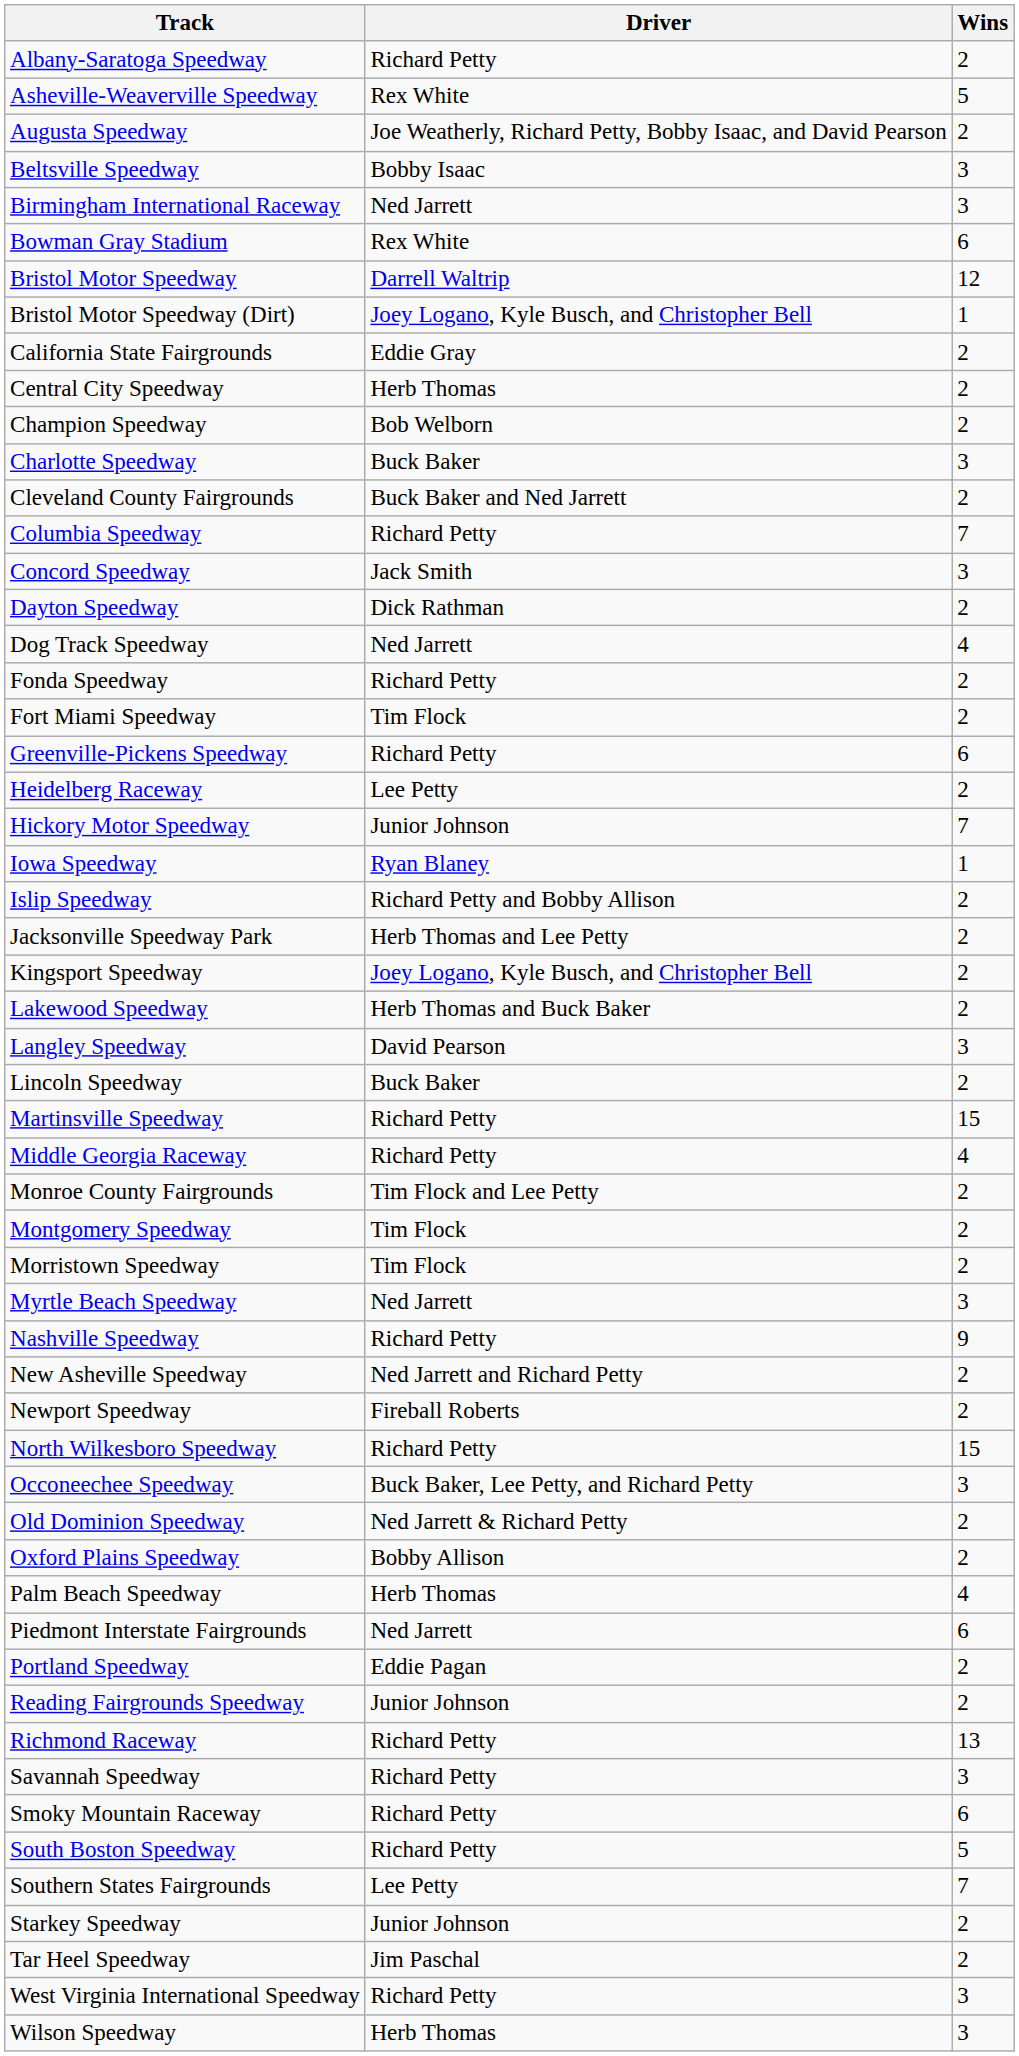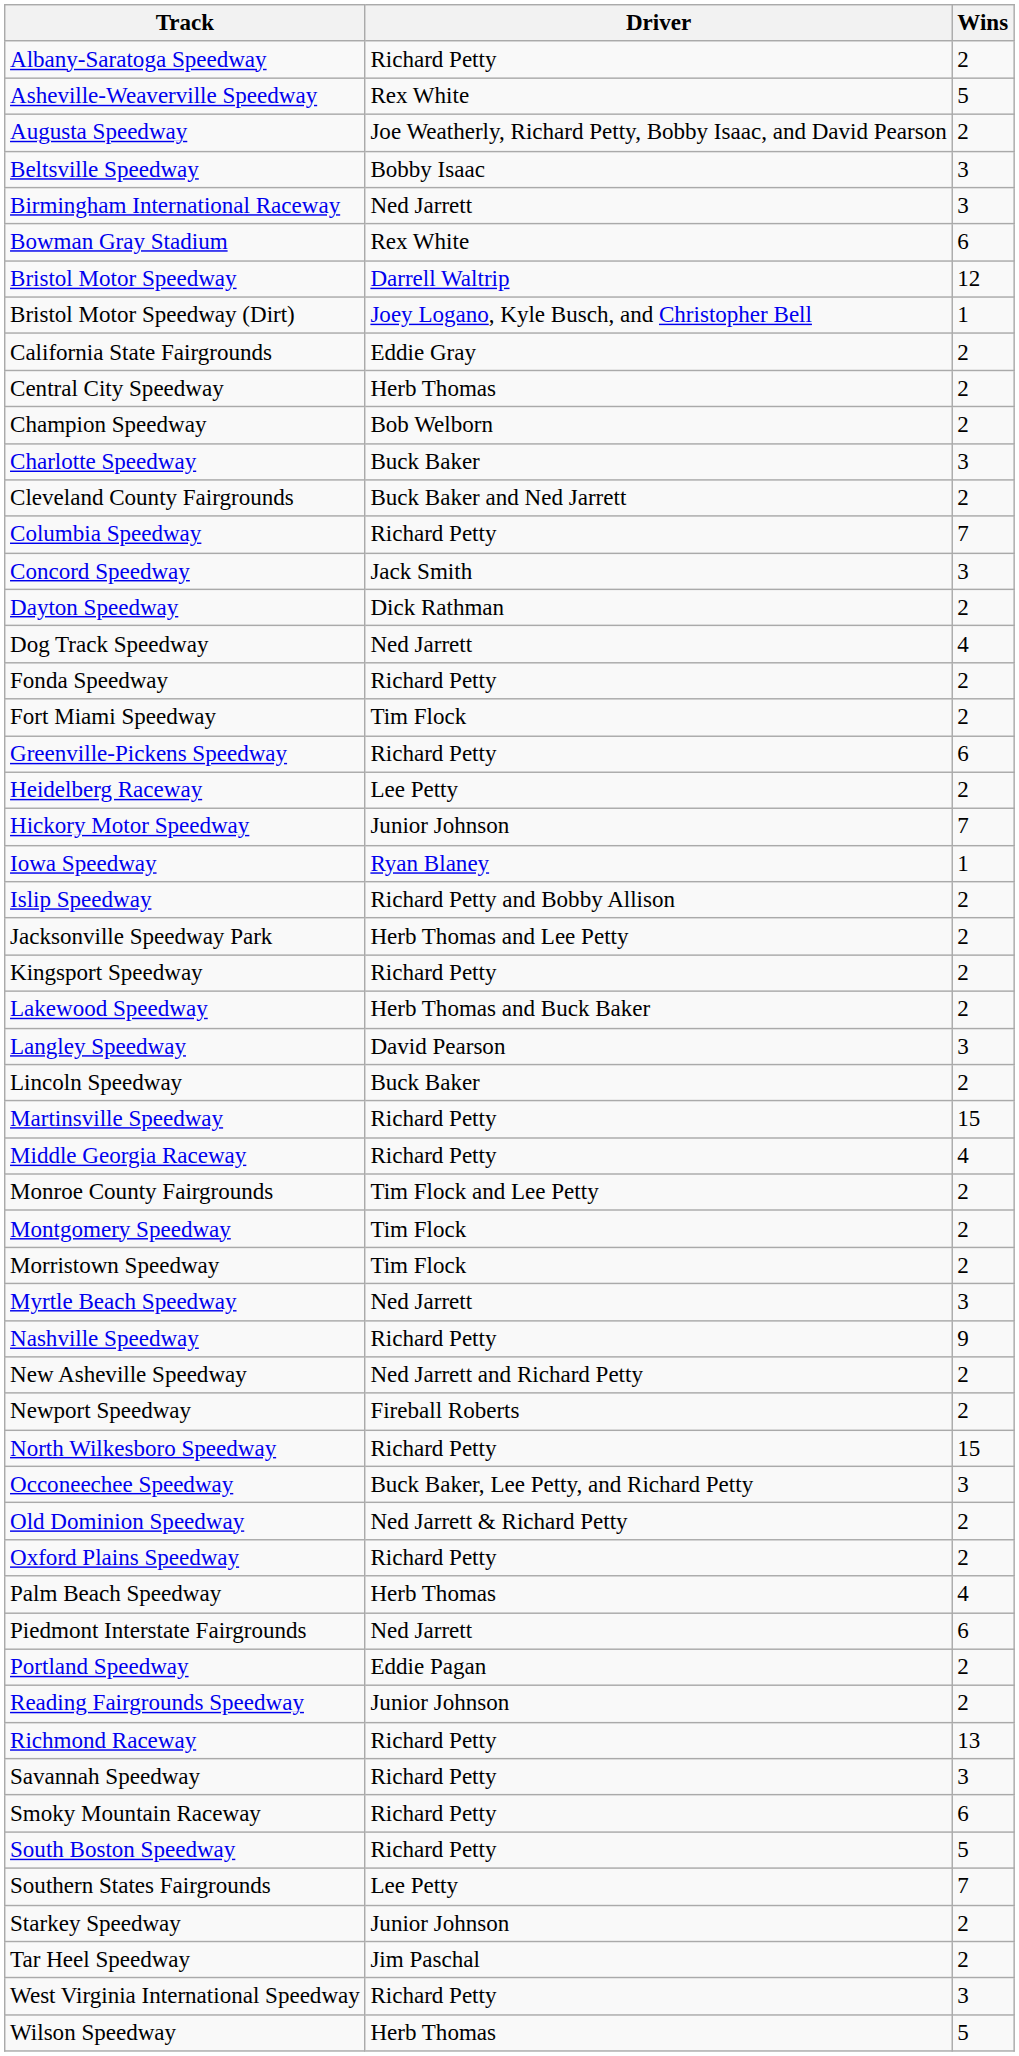Kingsport Speedway | Driver: Joey Logano, Kyle Busch, and Christopher Bell -> Richard Petty
Oxford Plains Speedway | Driver: Bobby Allison -> Richard Petty
Wilson Speedway | Wins: 3 -> 5
